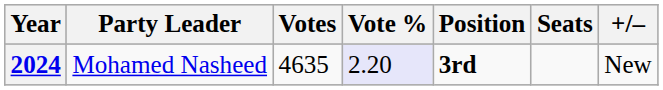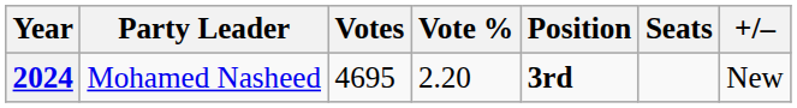2024 | Votes: 4635 -> 4695
2024 | Vote %: lavender background -> no background
